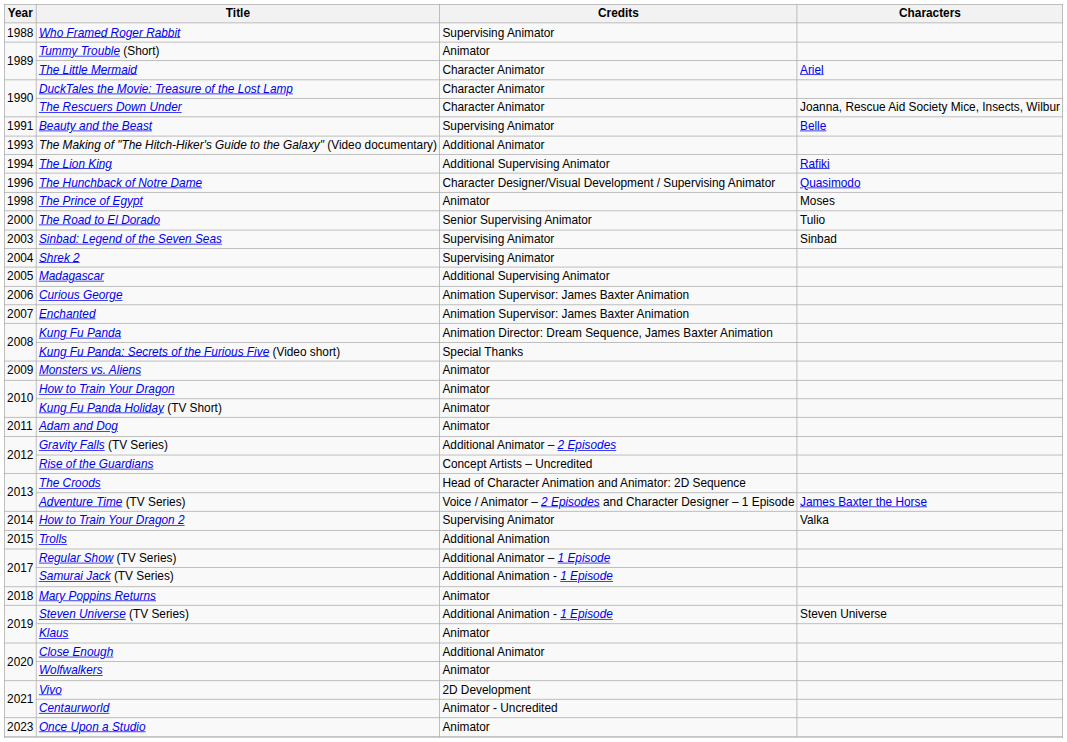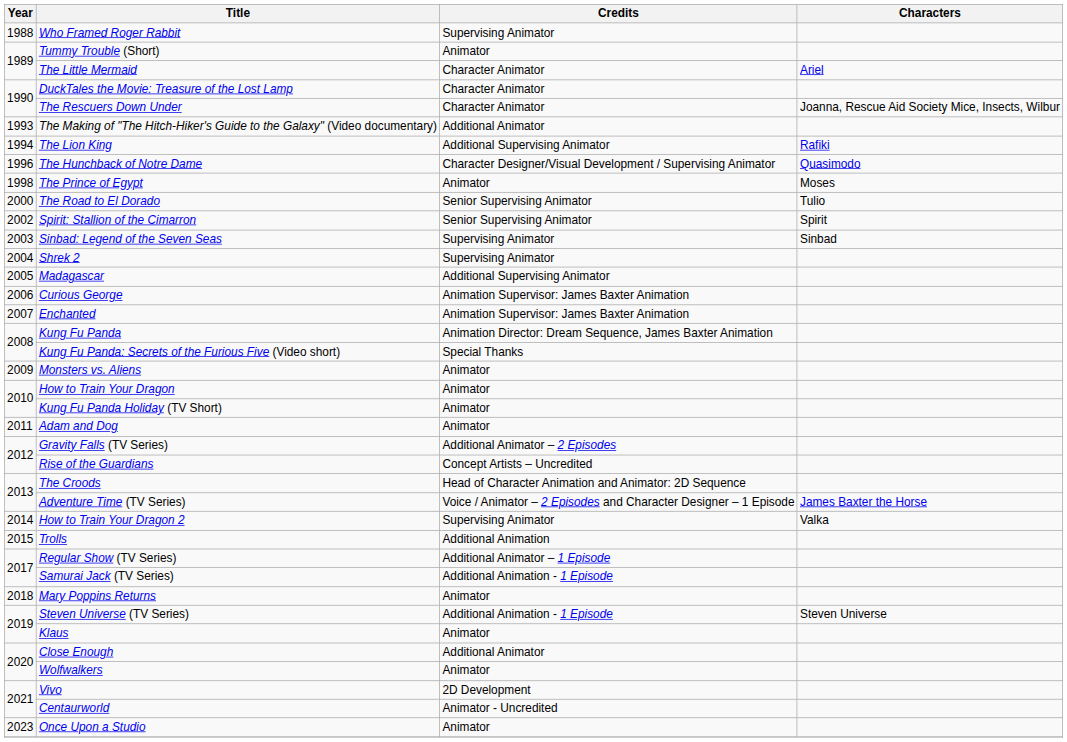- row: 1991 | Beauty and the Beast | Supervising Animator | Belle
+ row: 2002 | Spirit: Stallion of the Cimarron | Senior Supervising Animator | Spirit
